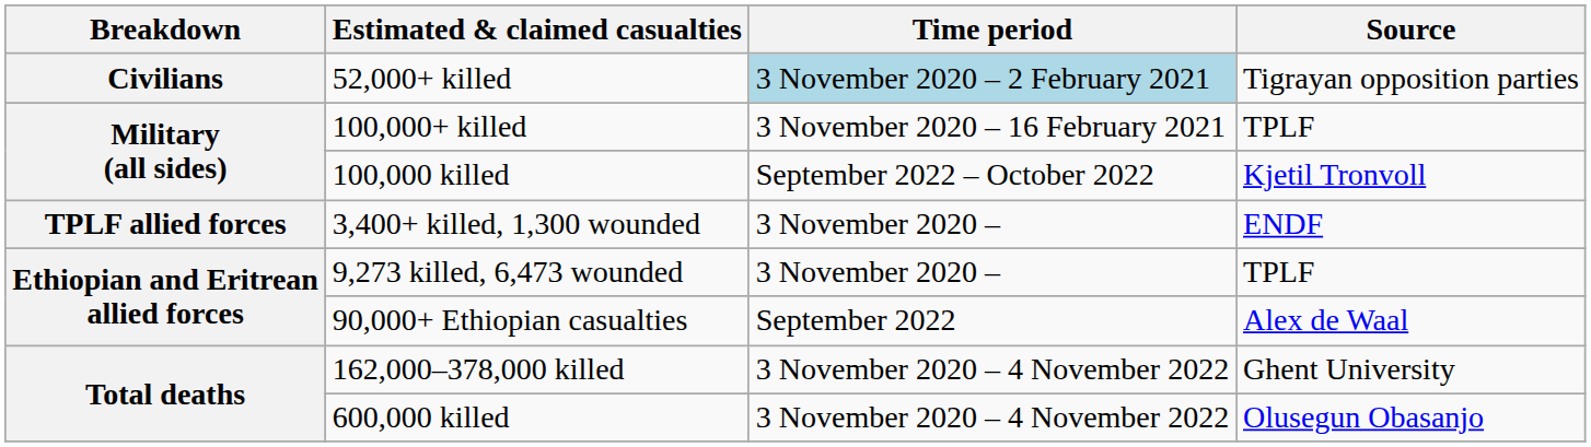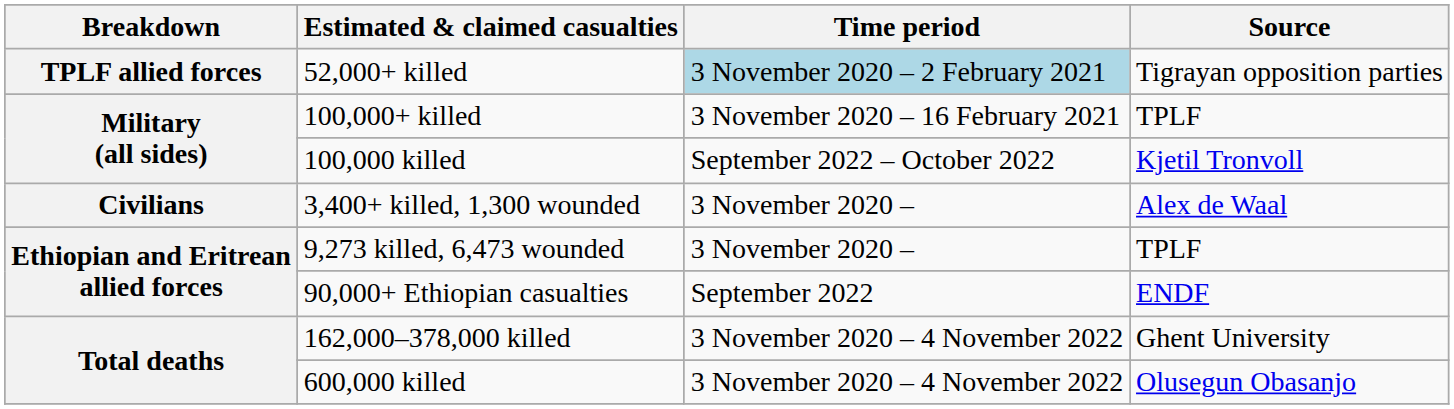52,000+ killed | Breakdown: Civilians -> TPLF allied forces
3,400+ killed, 1,300 wounded | Breakdown: TPLF allied forces -> Civilians
3,400+ killed, 1,300 wounded | Source: ENDF -> Alex de Waal
90,000+ Ethiopian casualties | Source: Alex de Waal -> ENDF
